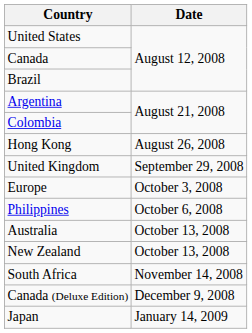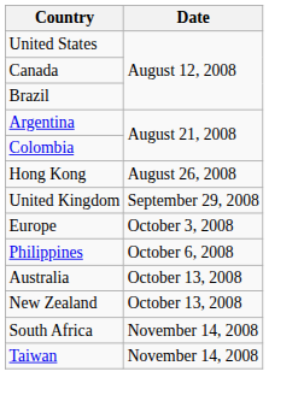+ row: Taiwan | November 14, 2008
- row: Canada (Deluxe Edition) | December 9, 2008
- row: Japan | January 14, 2009
